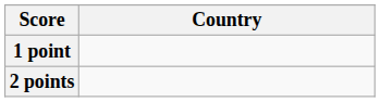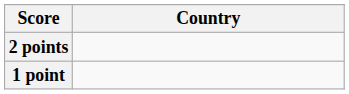rows swapped: 2 points <-> 1 point
